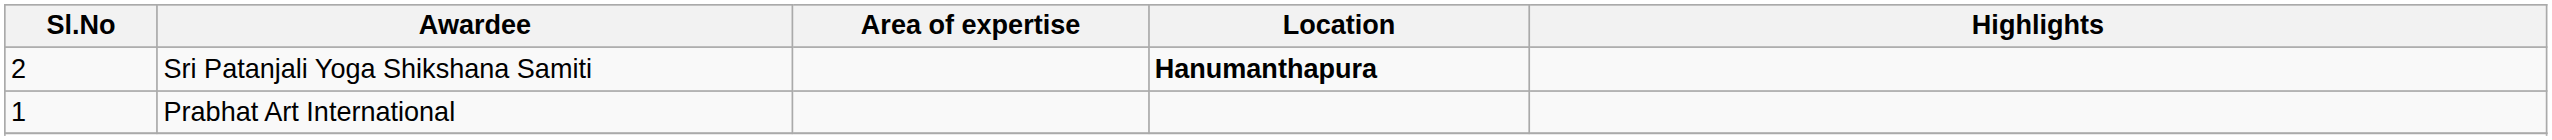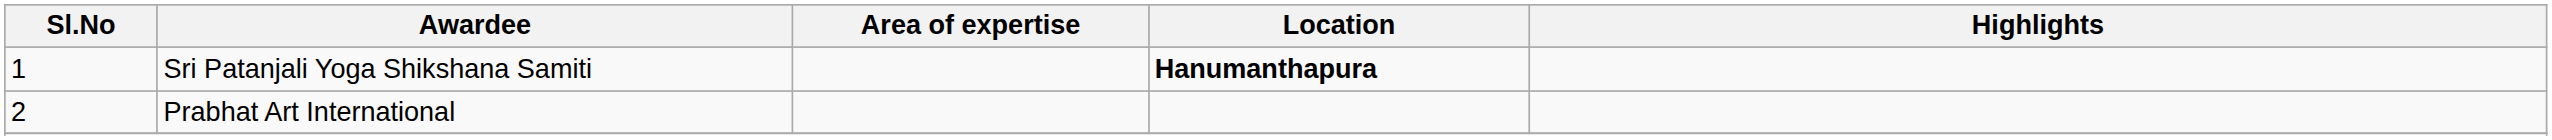Sri Patanjali Yoga Shikshana Samiti | Sl.No: 2 -> 1
Prabhat Art International | Sl.No: 1 -> 2
